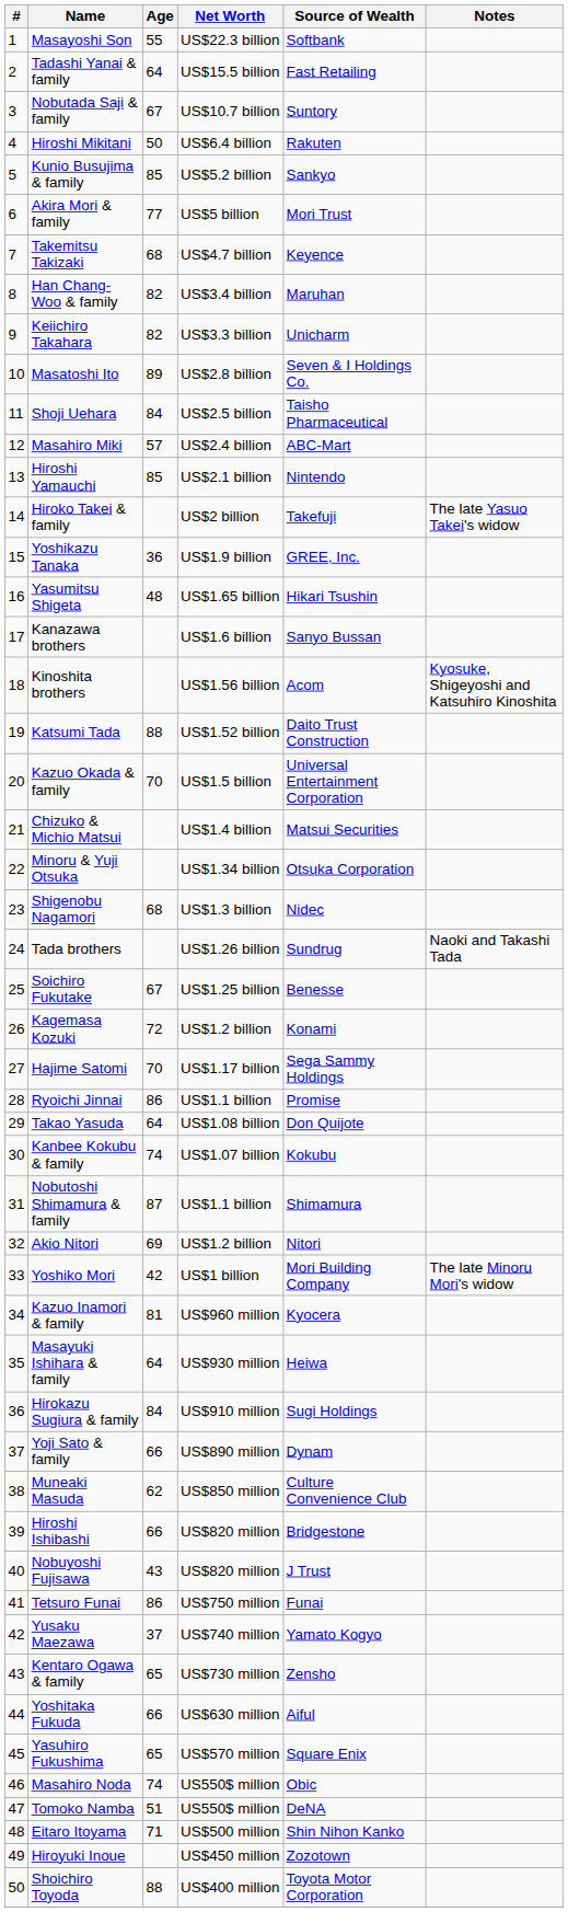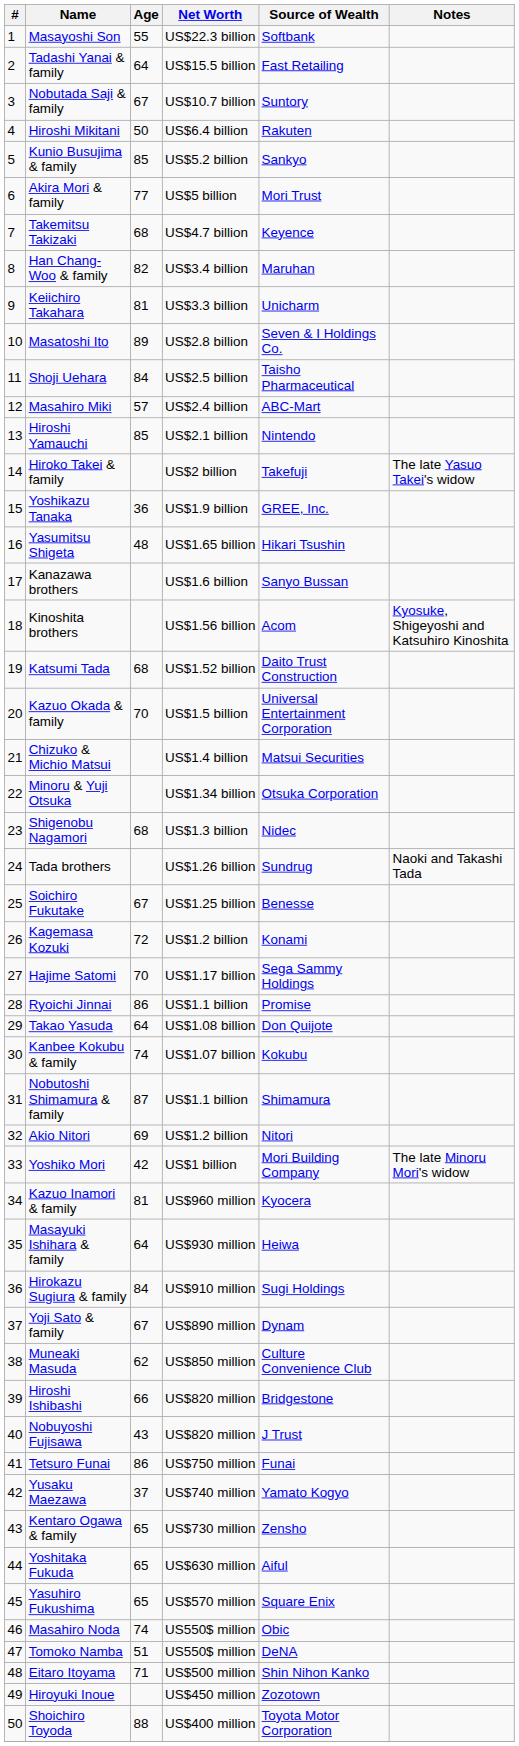Keiichiro Takahara | Age: 82 -> 81
Katsumi Tada | Age: 88 -> 68
Yoji Sato & family | Age: 66 -> 67
Yoshitaka Fukuda | Age: 66 -> 65
